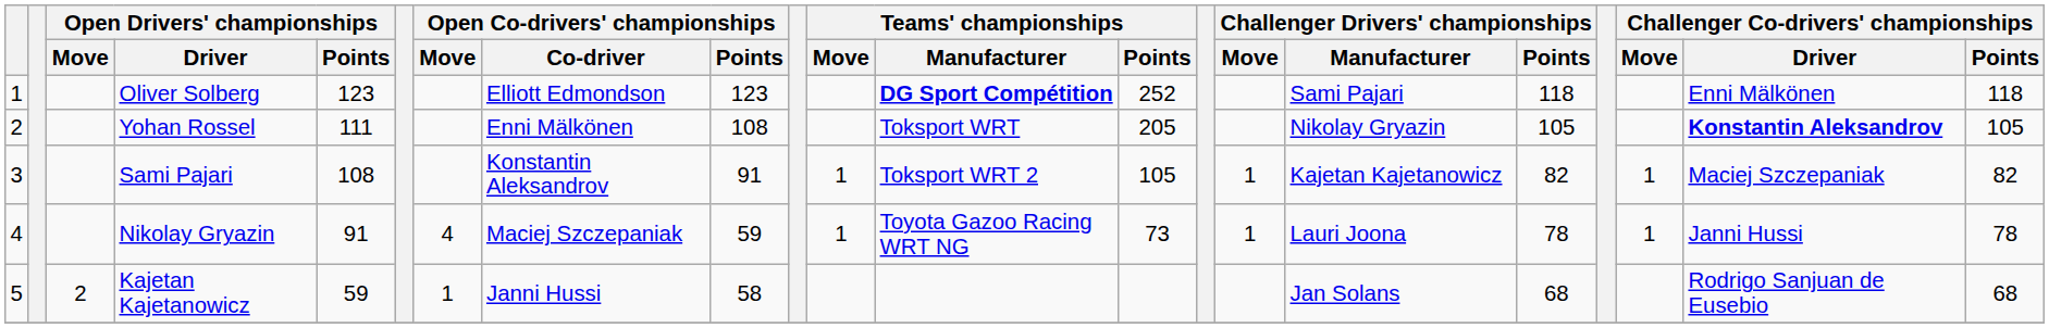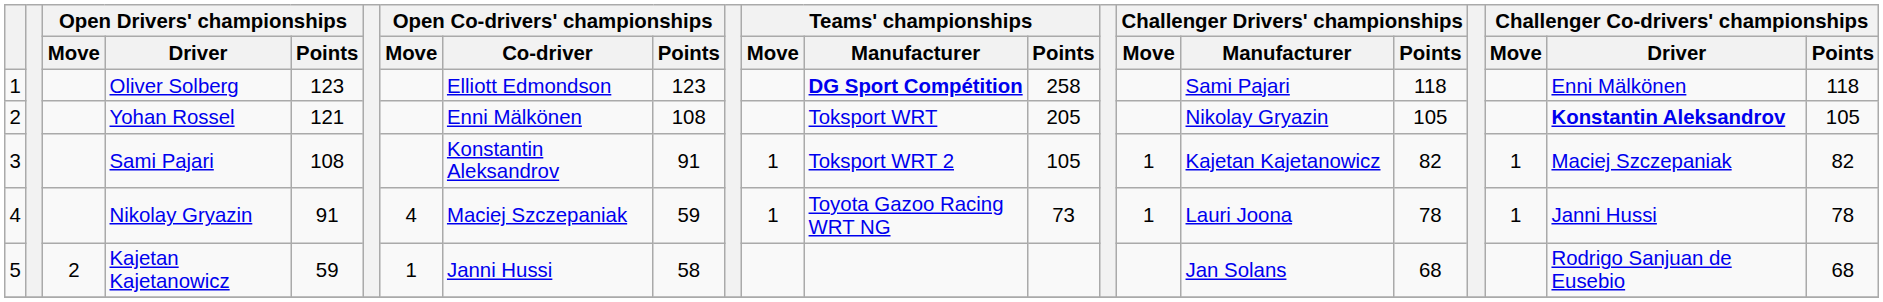Oliver Solberg | Teams' championships / Points: 252 -> 258
Yohan Rossel | Open Drivers' championships / Points: 111 -> 121
